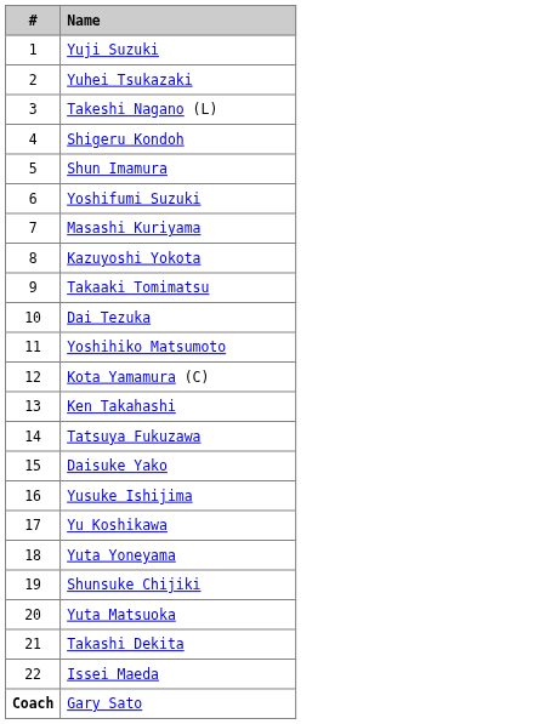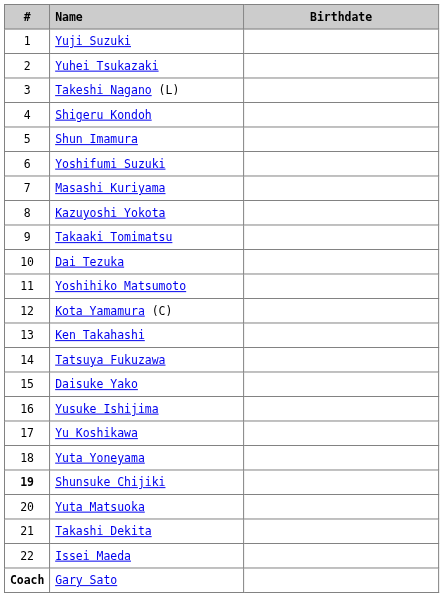+ column: Birthdate
Shunsuke Chijiki | #: normal -> bold
